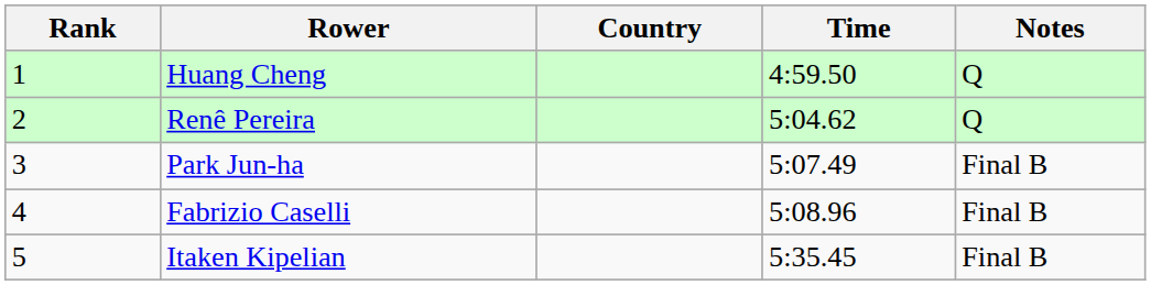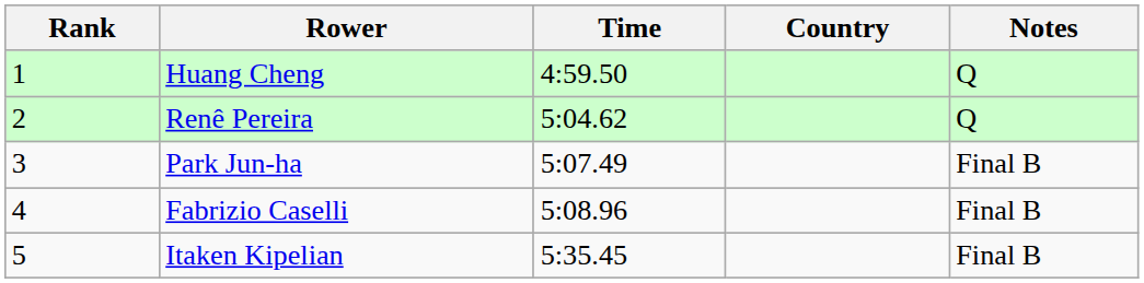columns swapped: Country <-> Time
